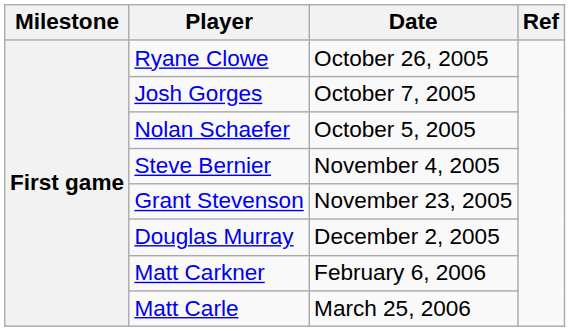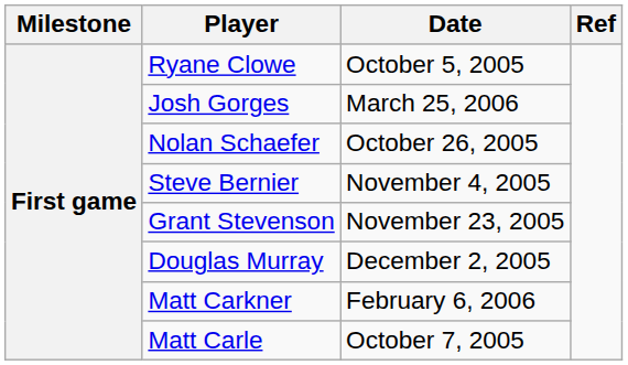Ryane Clowe | Date: October 26, 2005 -> October 5, 2005
Josh Gorges | Date: October 7, 2005 -> March 25, 2006
Nolan Schaefer | Date: October 5, 2005 -> October 26, 2005
Matt Carle | Date: March 25, 2006 -> October 7, 2005
